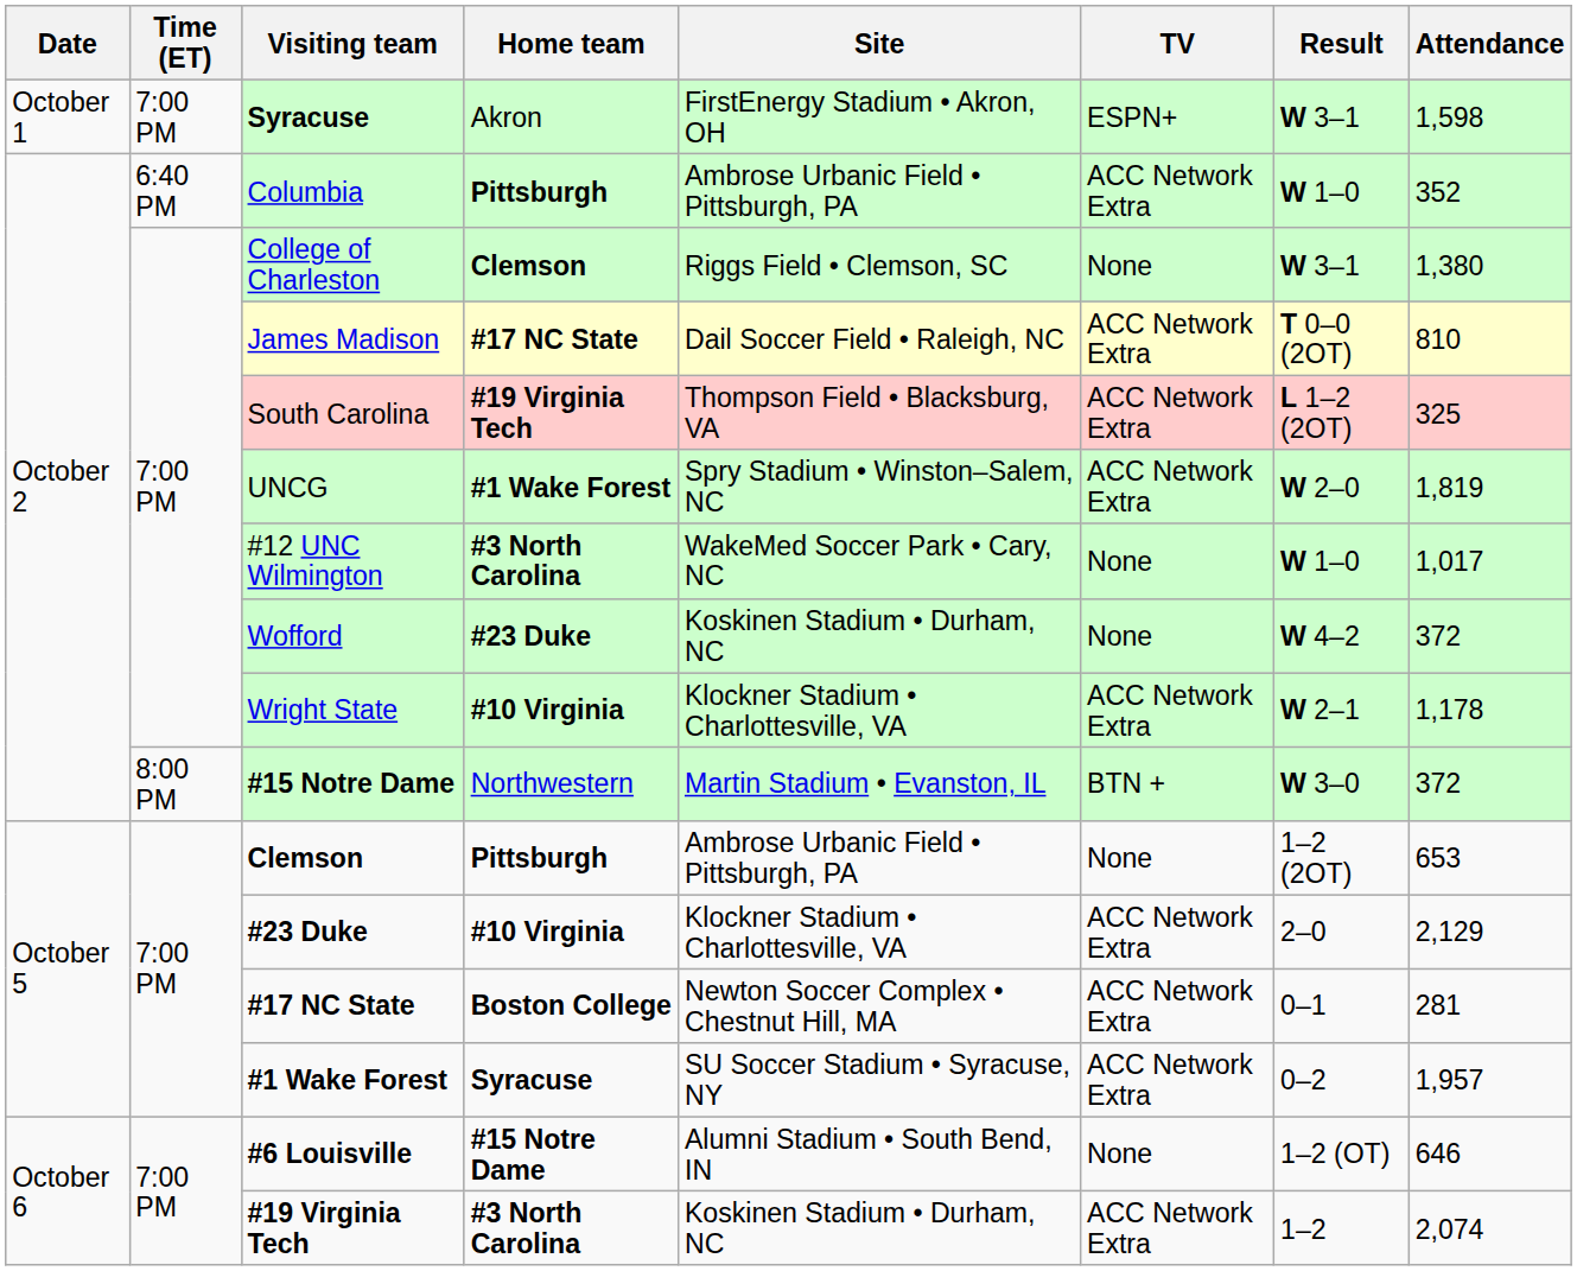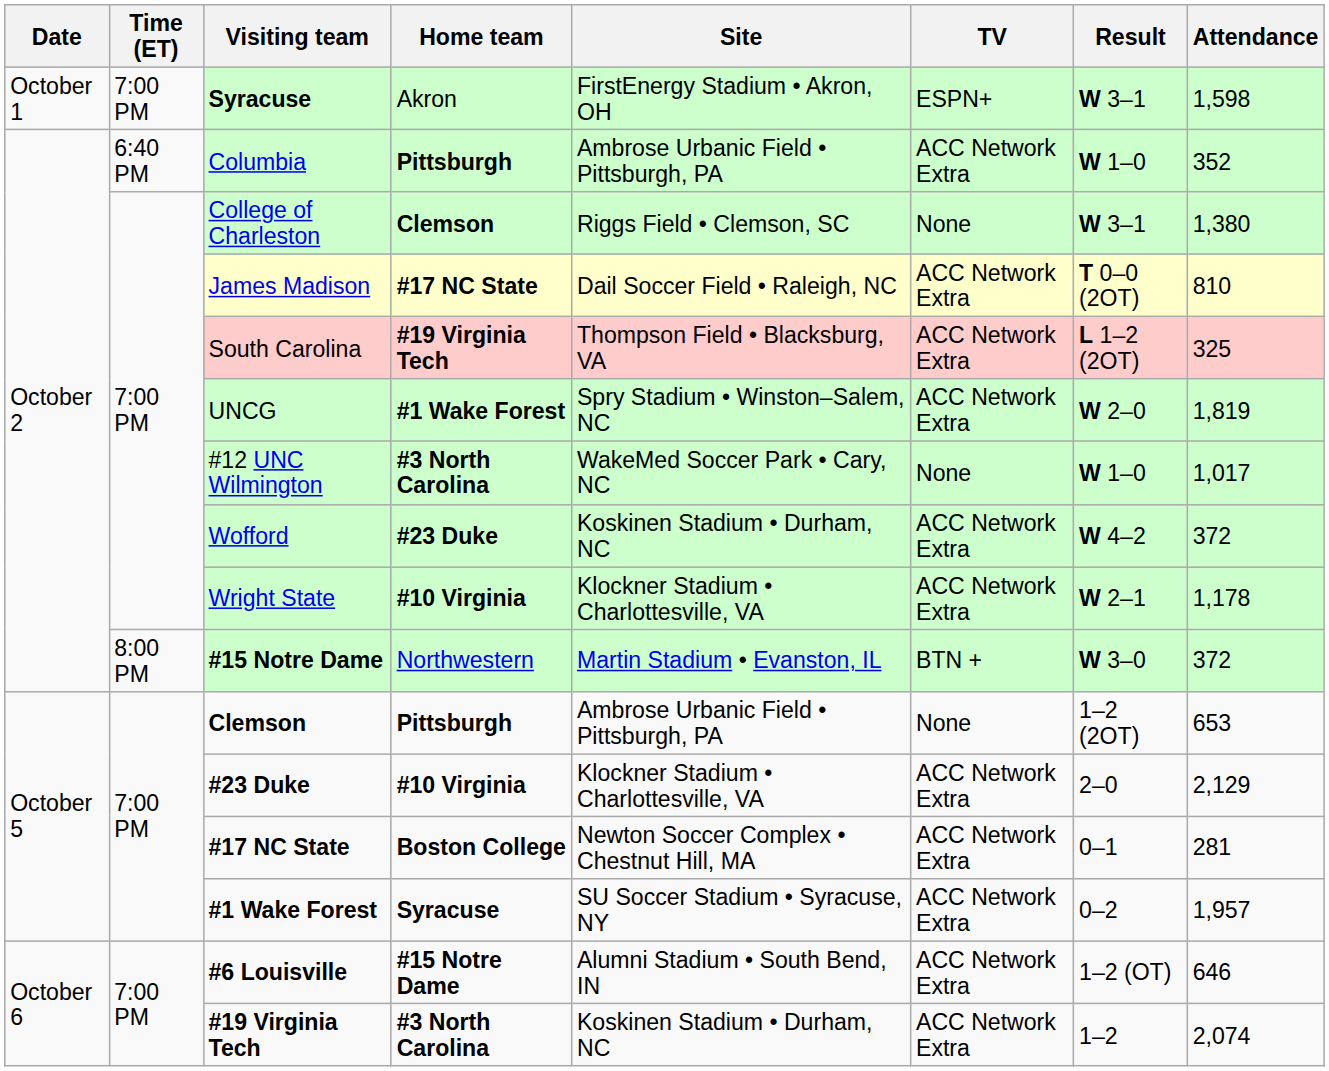Wofford | TV: None -> ACC Network Extra
#6 Louisville | TV: None -> ACC Network Extra
